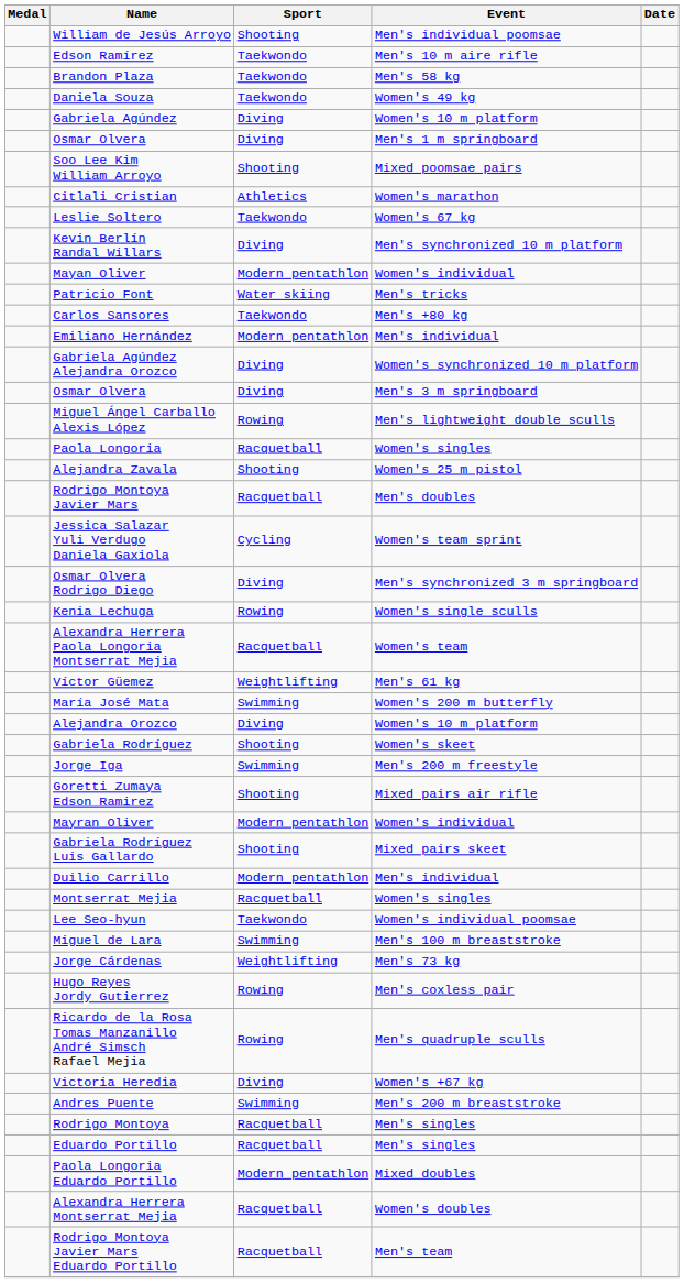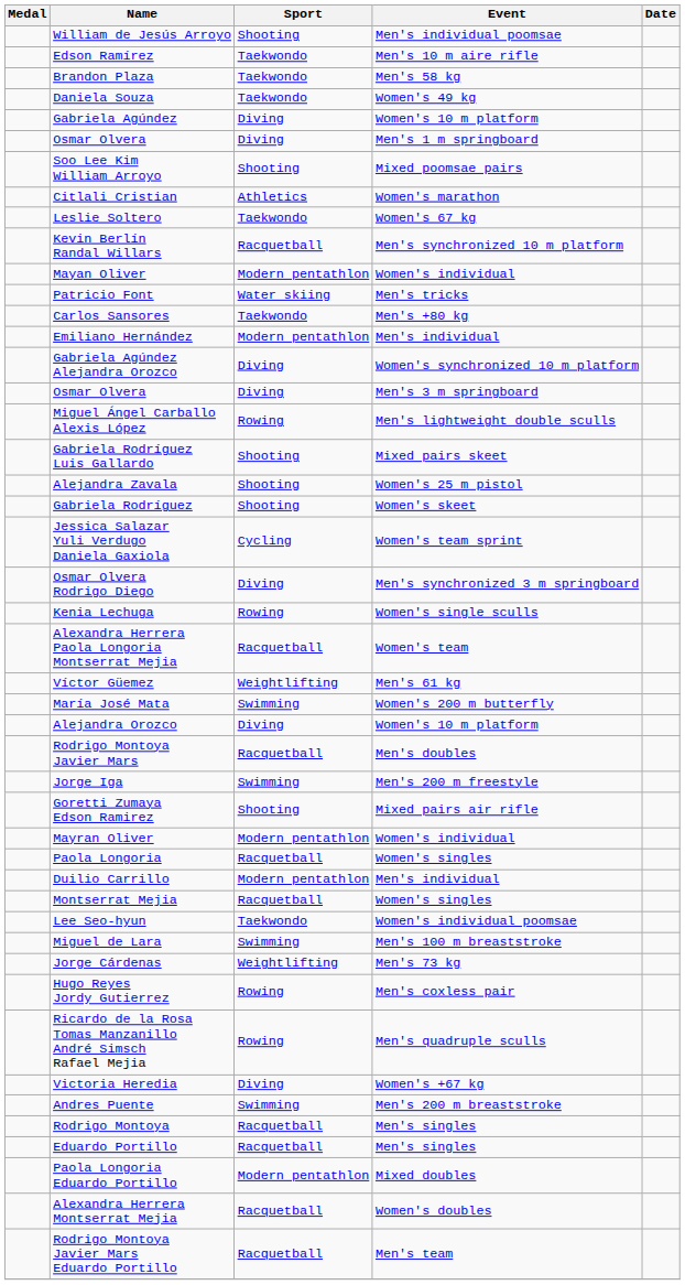Kevin Berlín Randal Willars | Sport: Diving -> Racquetball
rows swapped: Paola Longoria <-> Gabriela Rodríguez Luis Gallardo
rows swapped: Rodrigo Montoya Javier Mars <-> Gabriela Rodríguez
